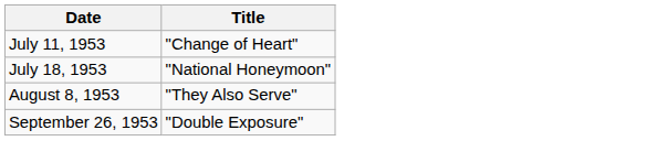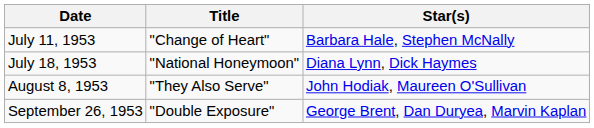+ column: Star(s) | Barbara Hale, Stephen McNally | Diana Lynn, Dick Haymes | John Hodiak, Maureen O'Sullivan | George Brent, Dan Duryea, Marvin Kaplan
